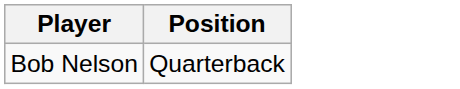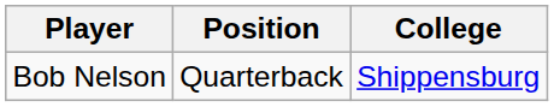+ column: College | Shippensburg
